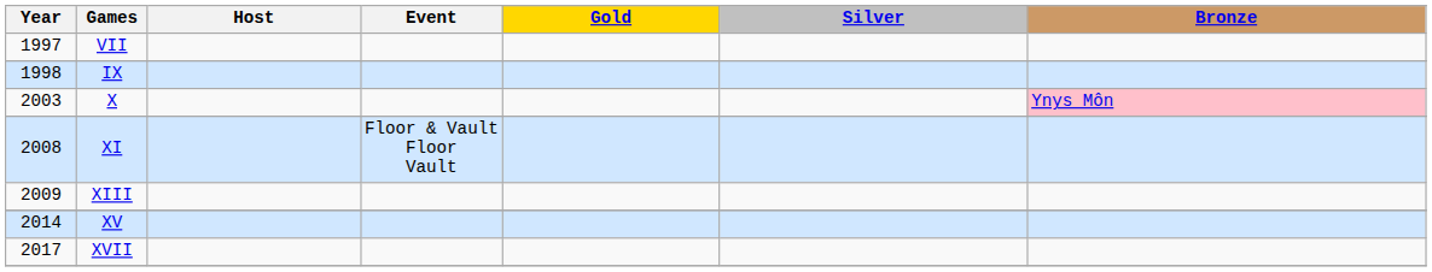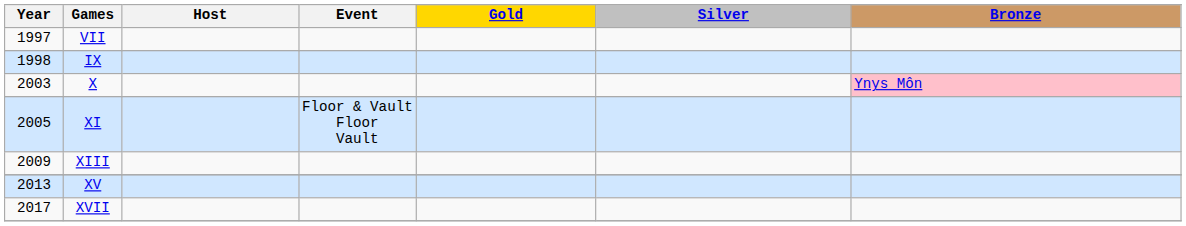XI | Year: 2008 -> 2005
XV | Year: 2014 -> 2013
